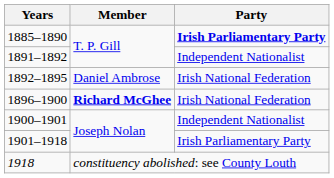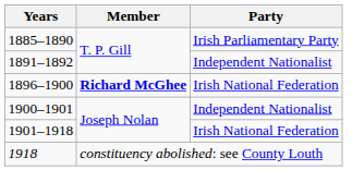1885–1890 | Party: bold -> normal
- row: 1892–1895 | Daniel Ambrose | Irish National Federation
1901–1918 | Party: Irish Parliamentary Party -> Irish National Federation
